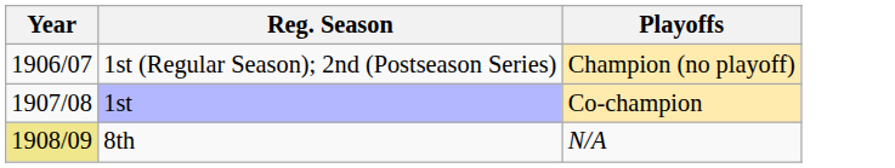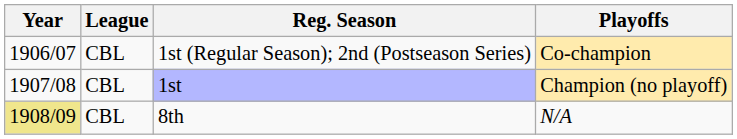+ column: League | CBL | CBL | CBL
1st (Regular Season); 2nd (Postseason Series) | Playoffs: Champion (no playoff) -> Co-champion
1st | Playoffs: Co-champion -> Champion (no playoff)
